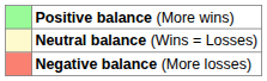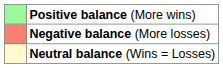rows swapped: Neutral balance (Wins = Losses) <-> Negative balance (More losses)
